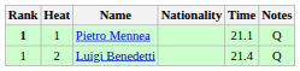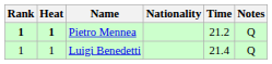Pietro Mennea | Heat: normal -> bold
Pietro Mennea | Time: 21.1 -> 21.2
Luigi Benedetti | Heat: 2 -> 1
